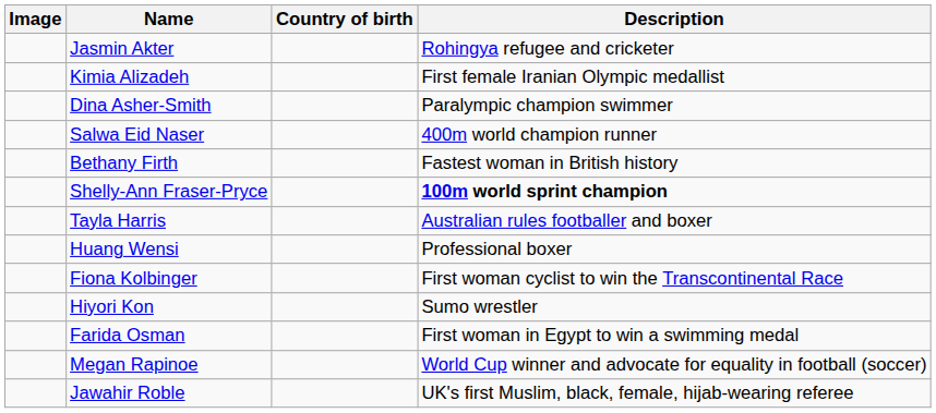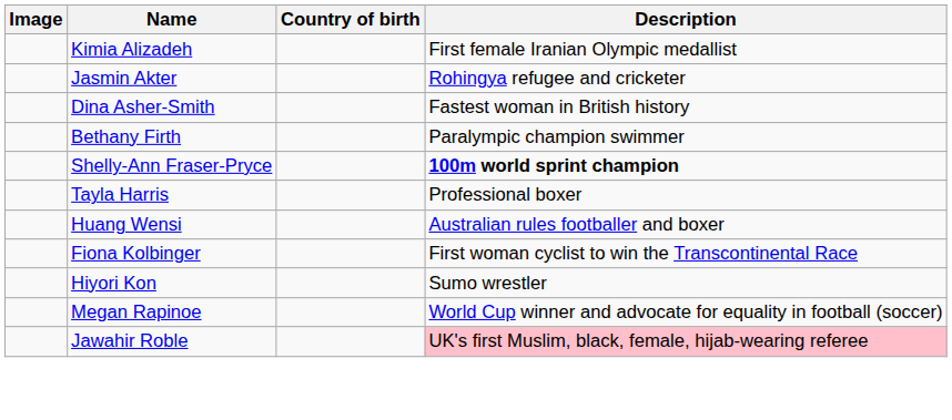rows swapped: Jasmin Akter <-> Kimia Alizadeh
Dina Asher-Smith | Description: Paralympic champion swimmer -> Fastest woman in British history
- row: Salwa Eid Naser | 400m world champion runner
Bethany Firth | Description: Fastest woman in British history -> Paralympic champion swimmer
Tayla Harris | Description: Australian rules footballer and boxer -> Professional boxer
Huang Wensi | Description: Professional boxer -> Australian rules footballer and boxer
- row: Farida Osman | First woman in Egypt to win a swimming medal
Jawahir Roble | Description: no background -> pink background
